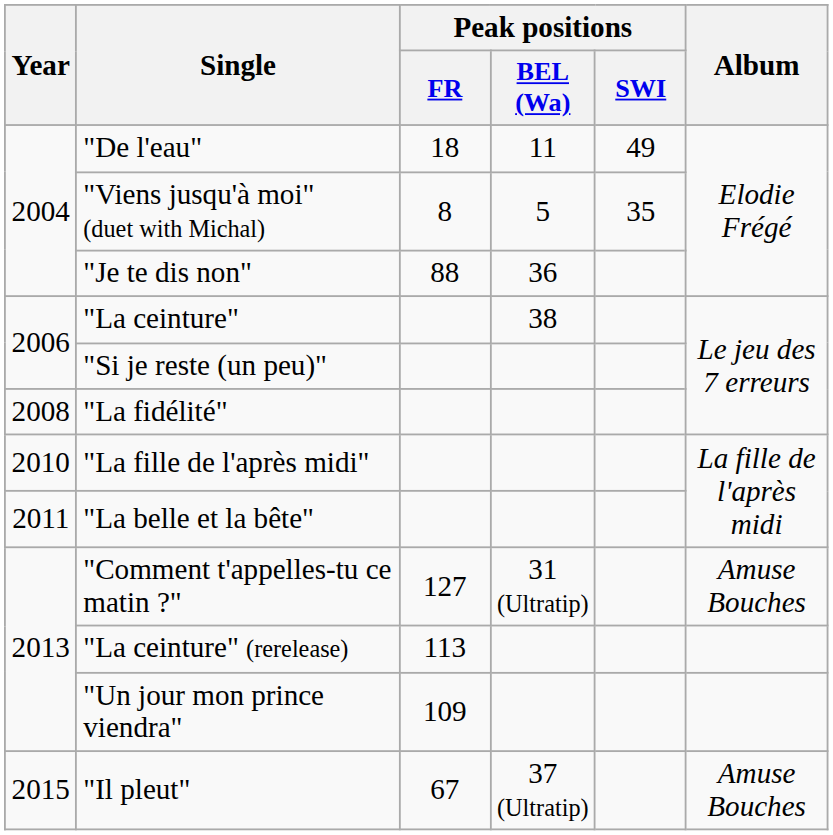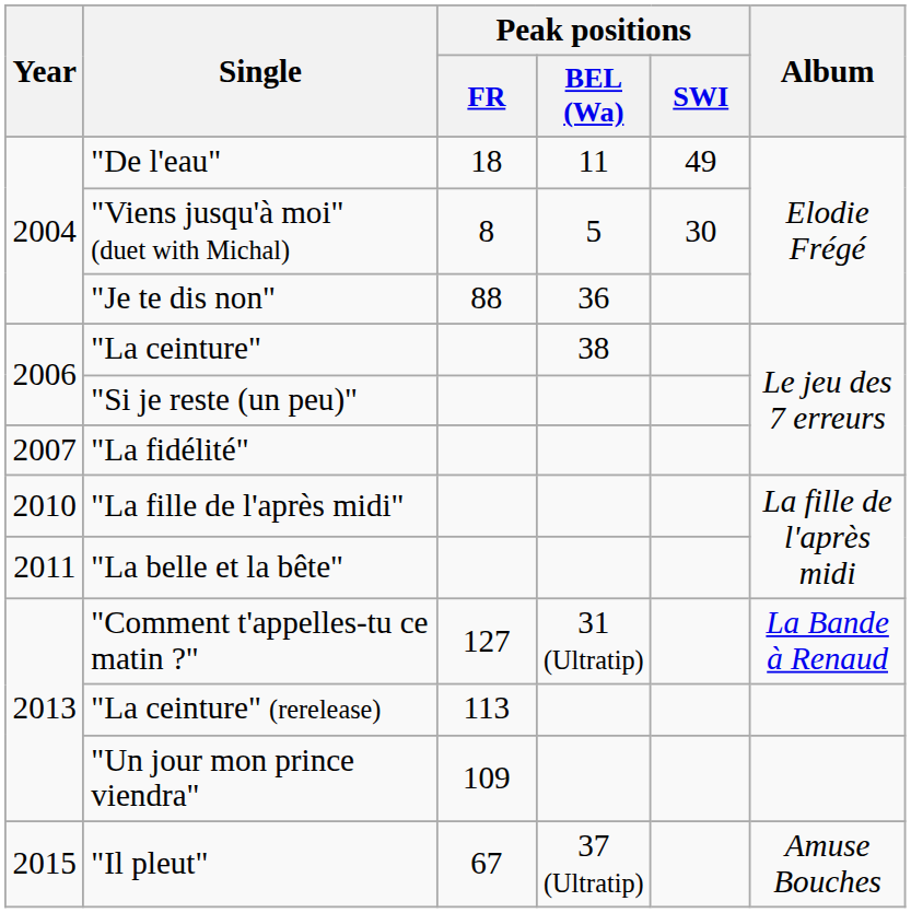"Viens jusqu'à moi" (duet with Michal) | Peak positions / SWI: 35 -> 30
"La fidélité" | Year: 2008 -> 2007
"Comment t'appelles-tu ce matin ?" | Album: Amuse Bouches -> La Bande à Renaud
